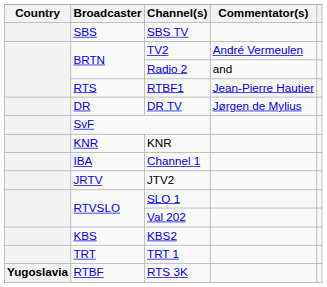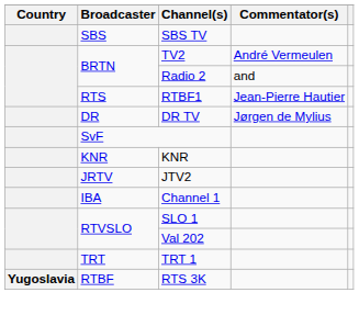rows swapped: Channel 1 <-> JTV2
- row: KBS | KBS2
